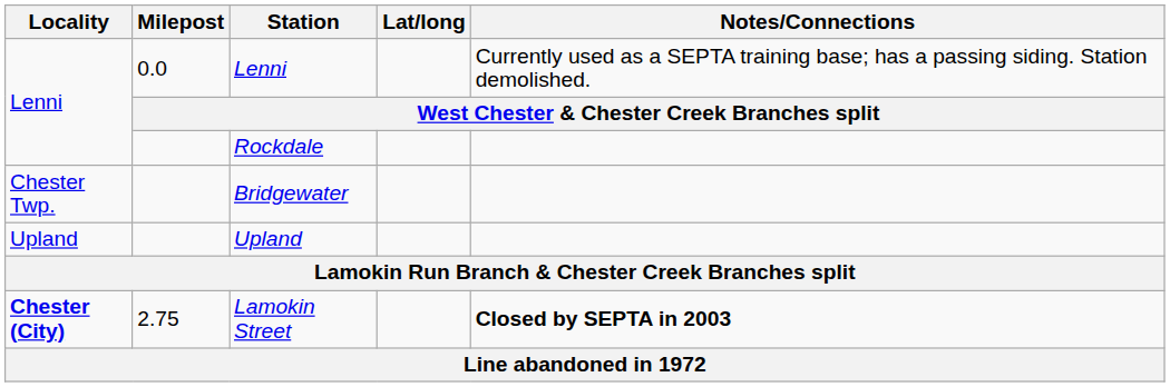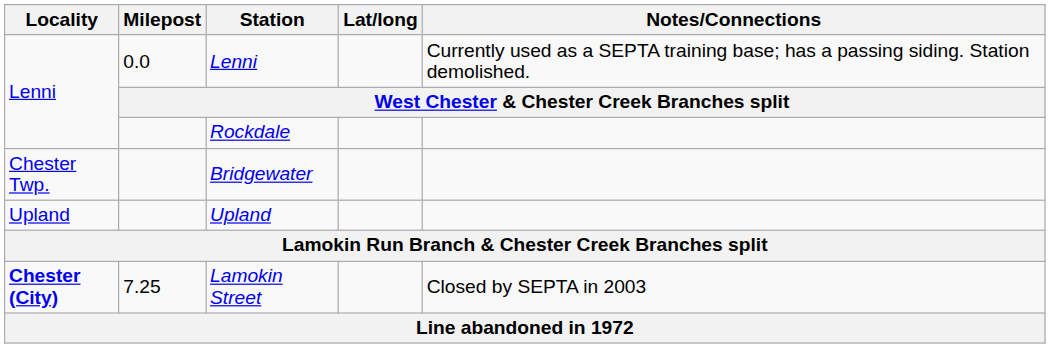Lamokin Street | Milepost: 2.75 -> 7.25
Lamokin Street | Notes/Connections: bold -> normal
